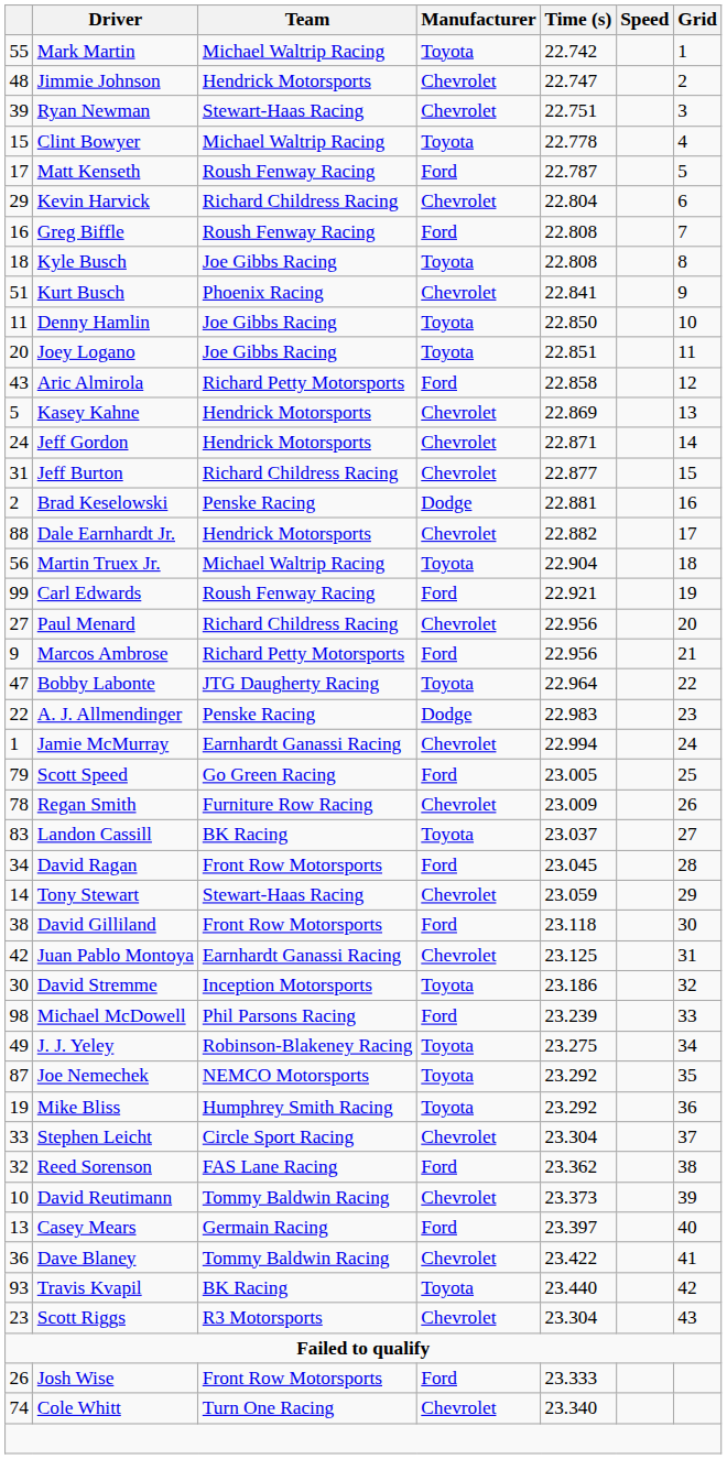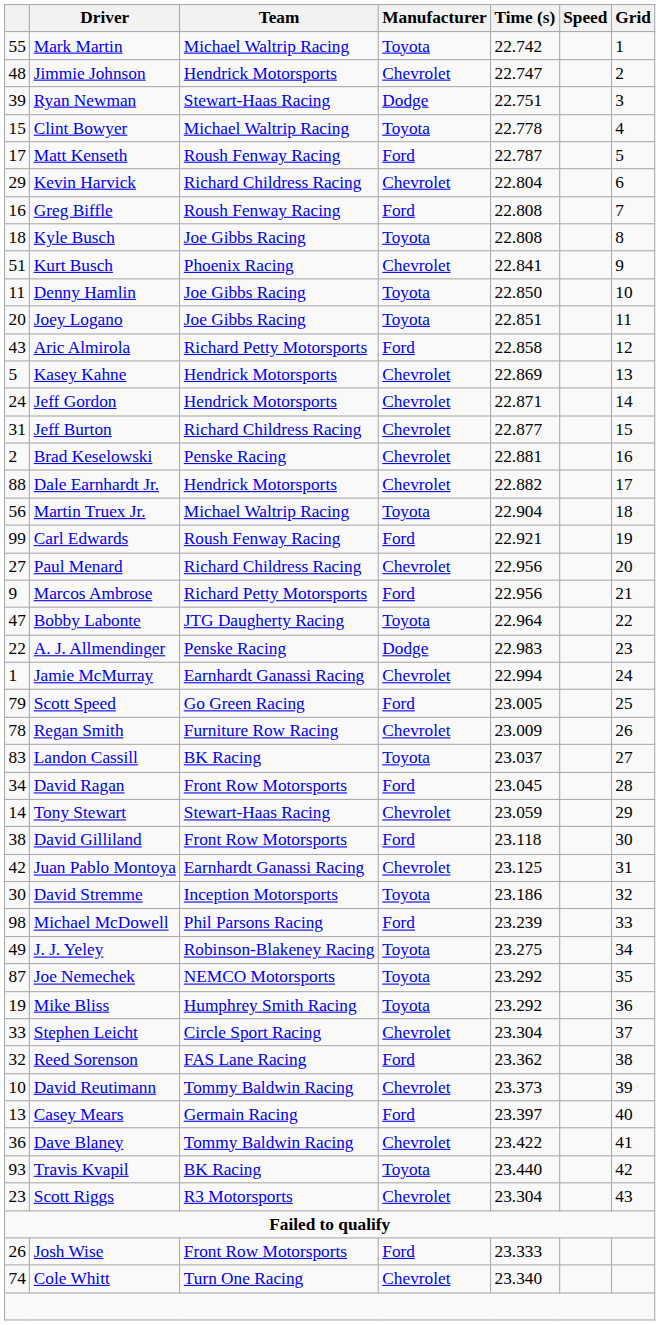Ryan Newman | Manufacturer: Chevrolet -> Dodge
Brad Keselowski | Manufacturer: Dodge -> Chevrolet
